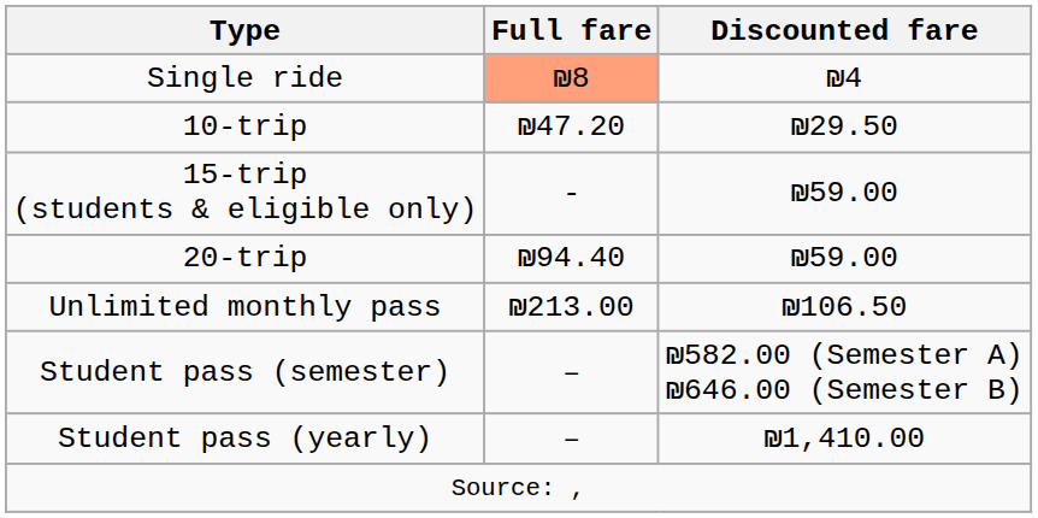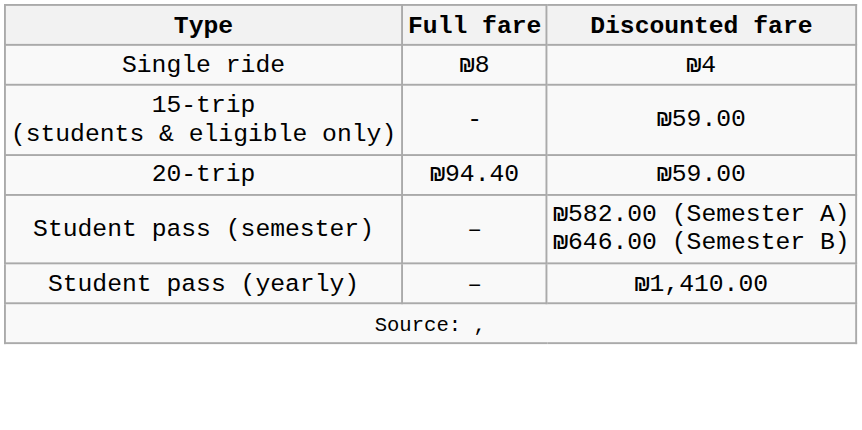Single ride | Full fare: lightsalmon background -> no background
- row: 10-trip | ₪47.20 | ₪29.50
- row: Unlimited monthly pass | ₪213.00 | ₪106.50
